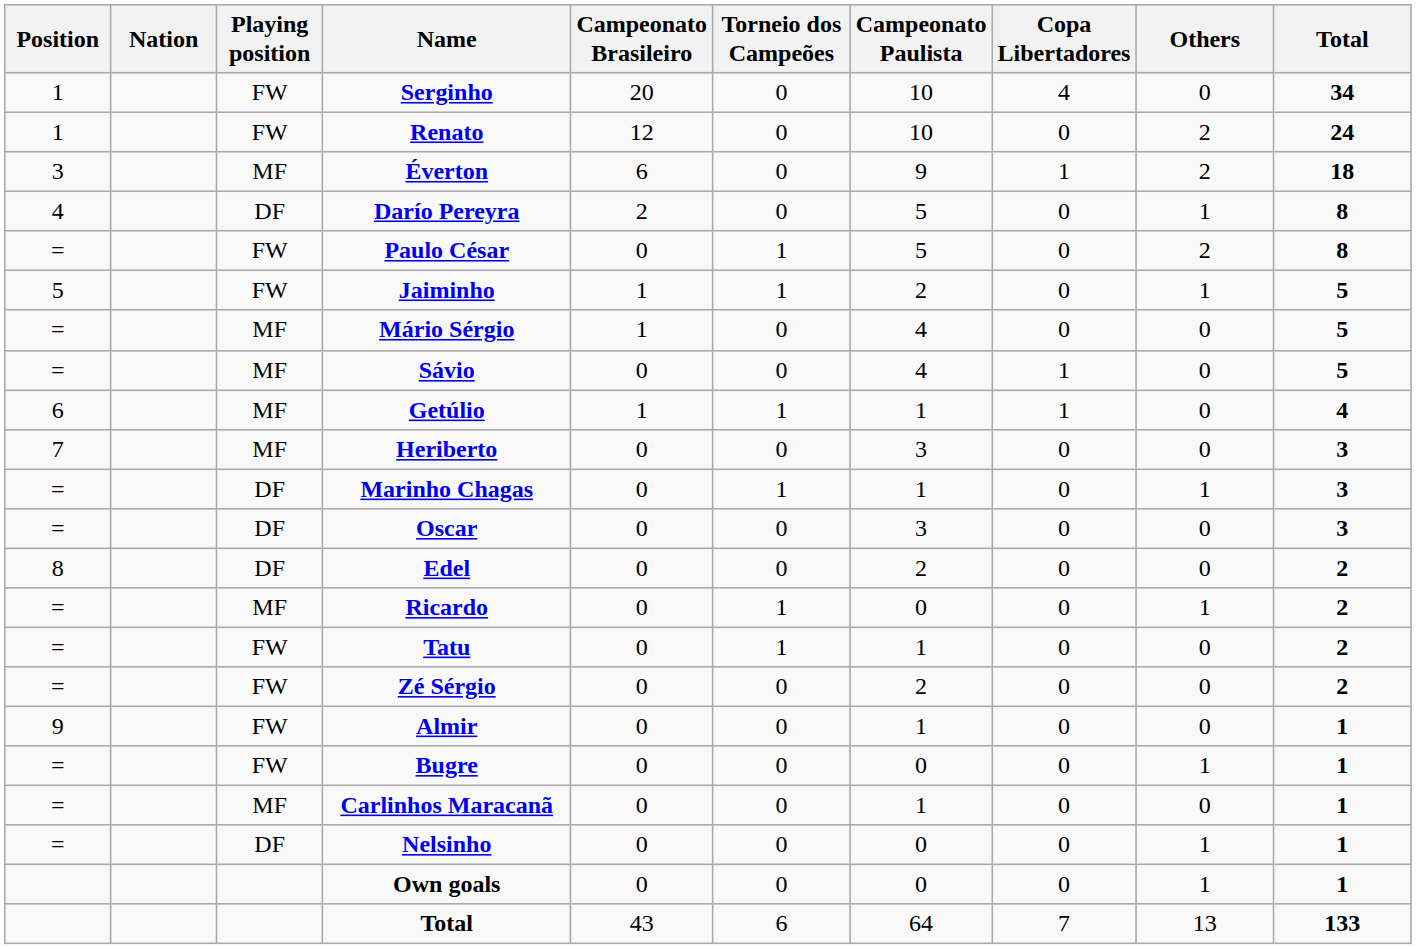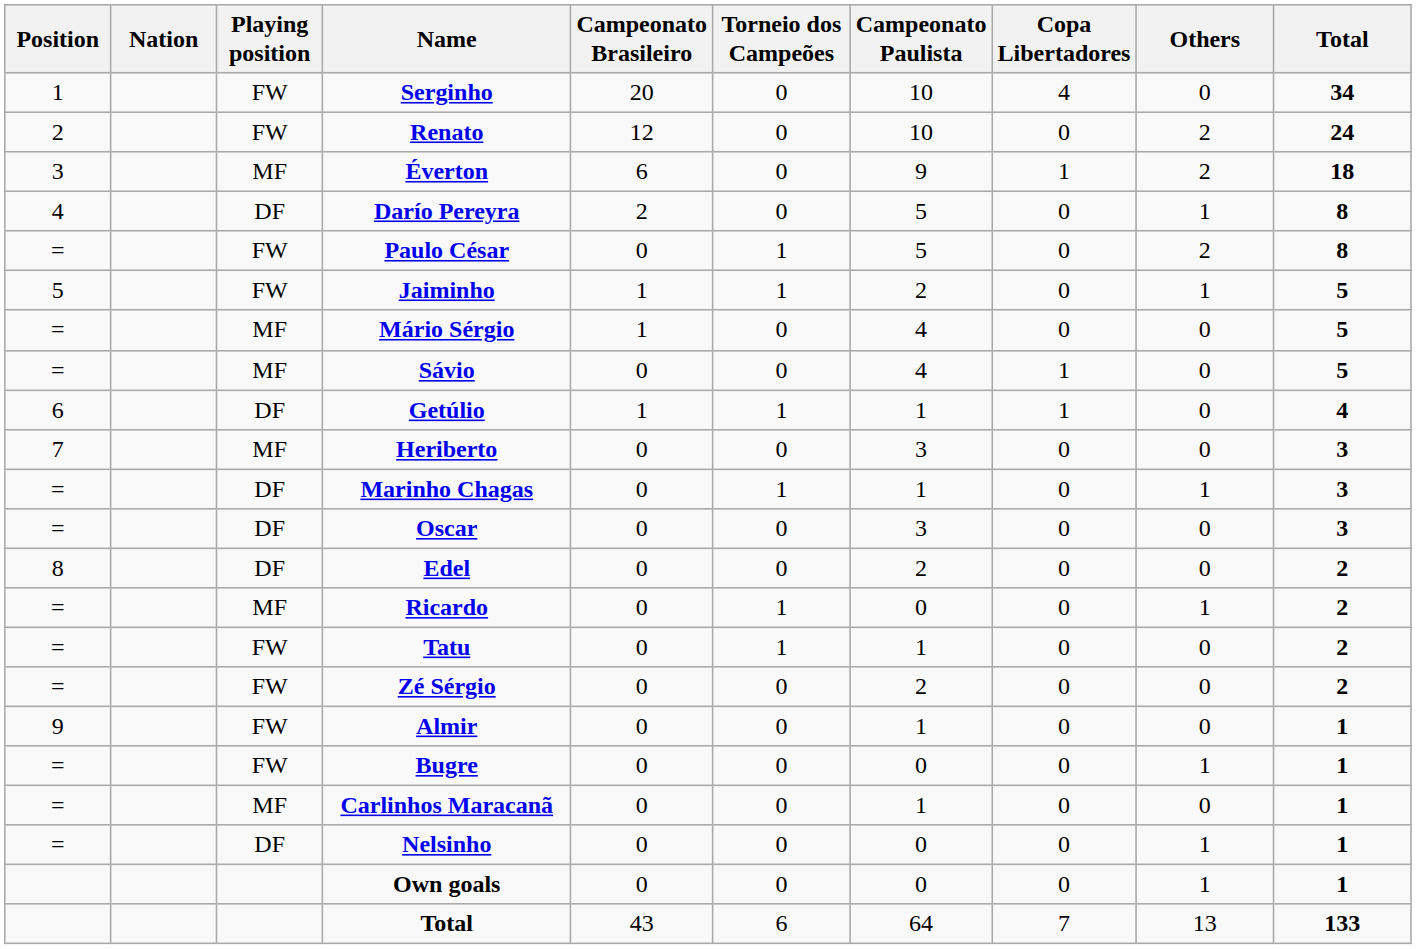Renato | Position: 1 -> 2
Getúlio | Playing position: MF -> DF
